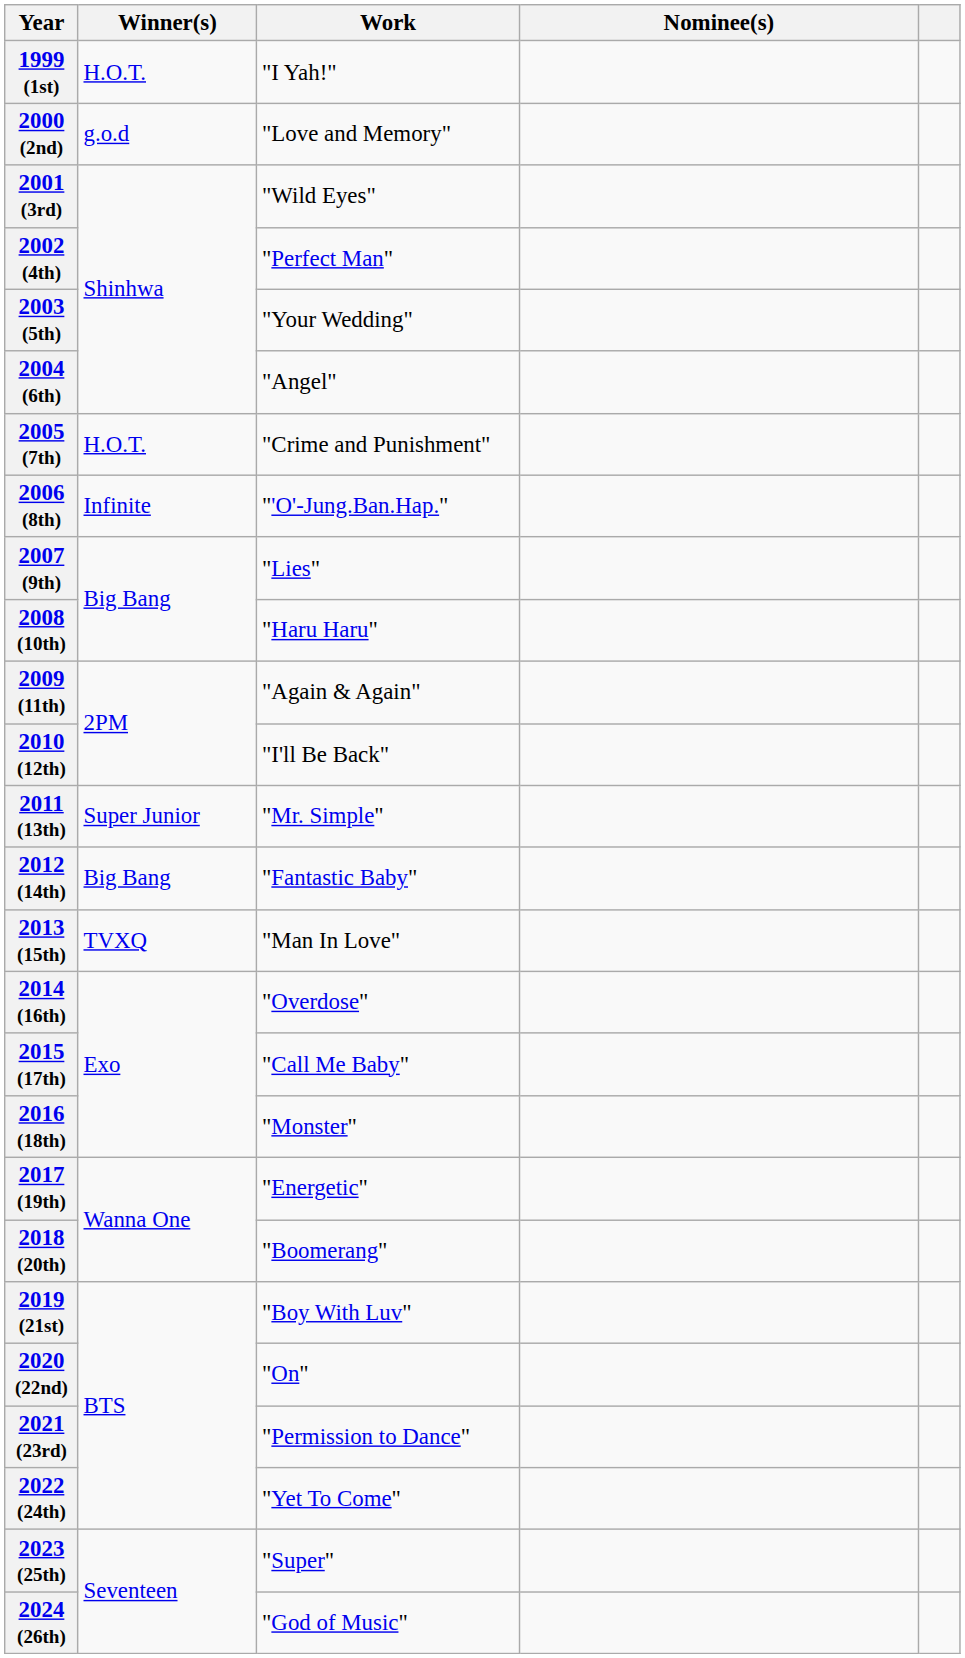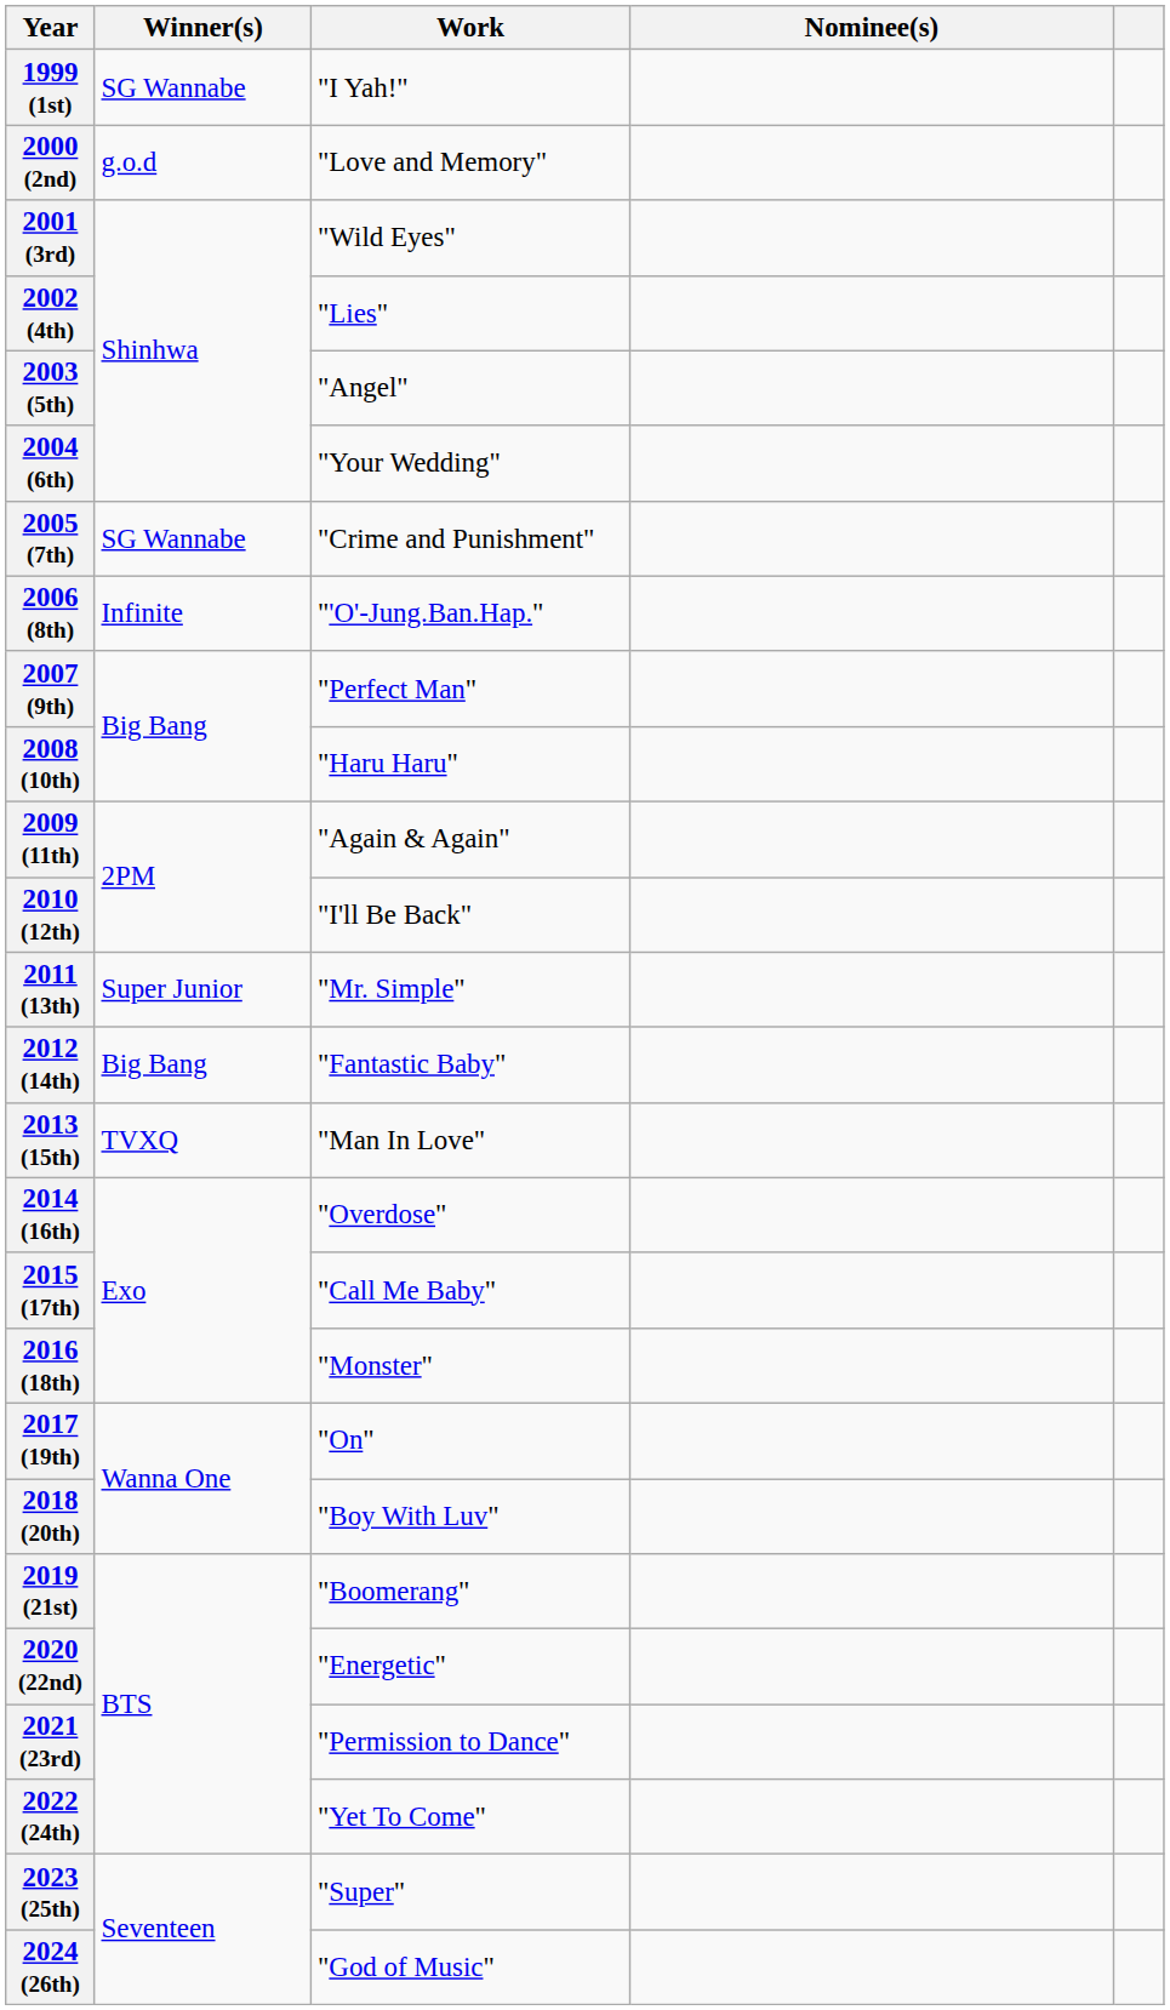1999 (1st) | Winner(s): H.O.T. -> SG Wannabe
2002 (4th) | Work: "Perfect Man" -> "Lies"
2003 (5th) | Work: "Your Wedding" -> "Angel"
2004 (6th) | Work: "Angel" -> "Your Wedding"
2005 (7th) | Winner(s): H.O.T. -> SG Wannabe
2007 (9th) | Work: "Lies" -> "Perfect Man"
2017 (19th) | Work: "Energetic" -> "On"
2018 (20th) | Work: "Boomerang" -> "Boy With Luv"
2019 (21st) | Work: "Boy With Luv" -> "Boomerang"
2020 (22nd) | Work: "On" -> "Energetic"
